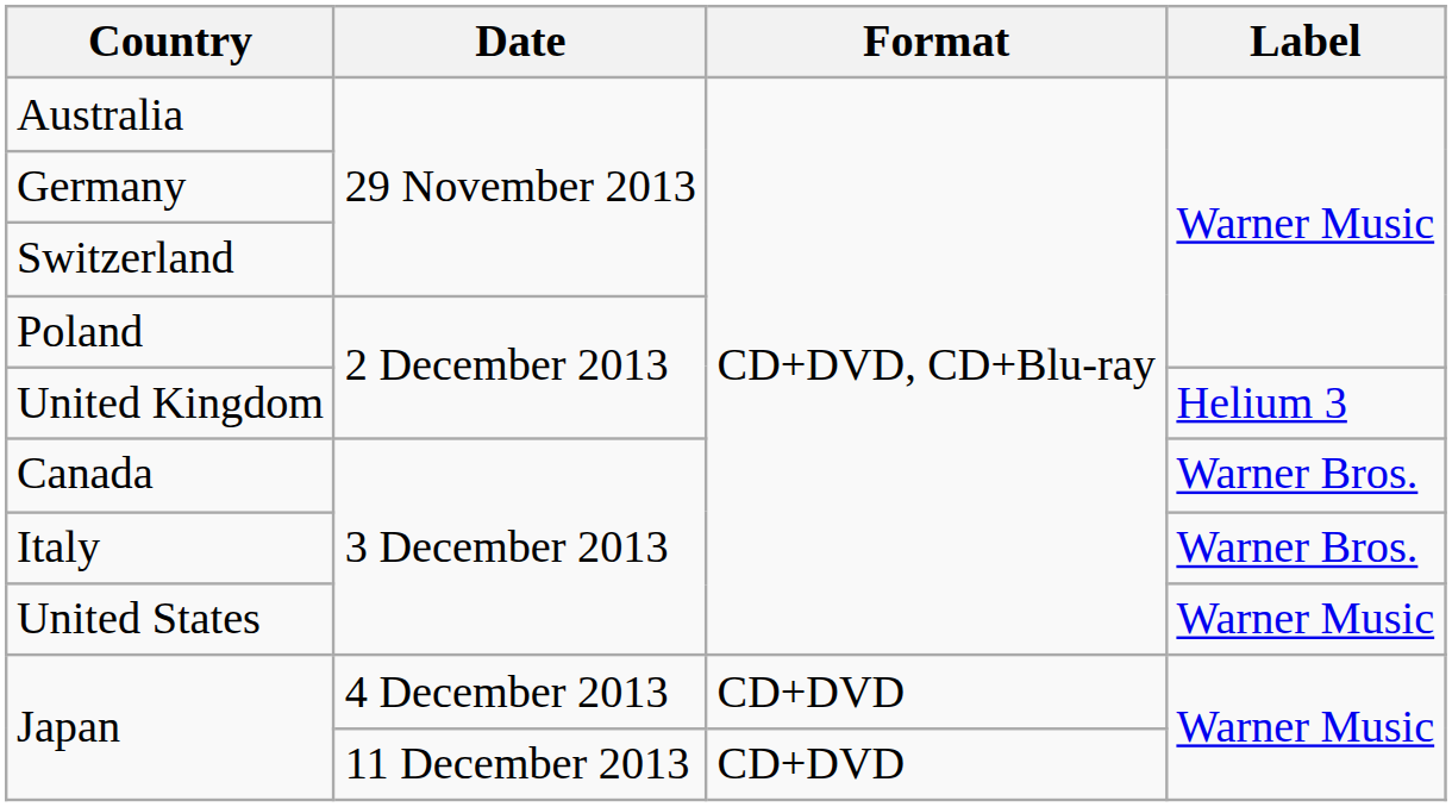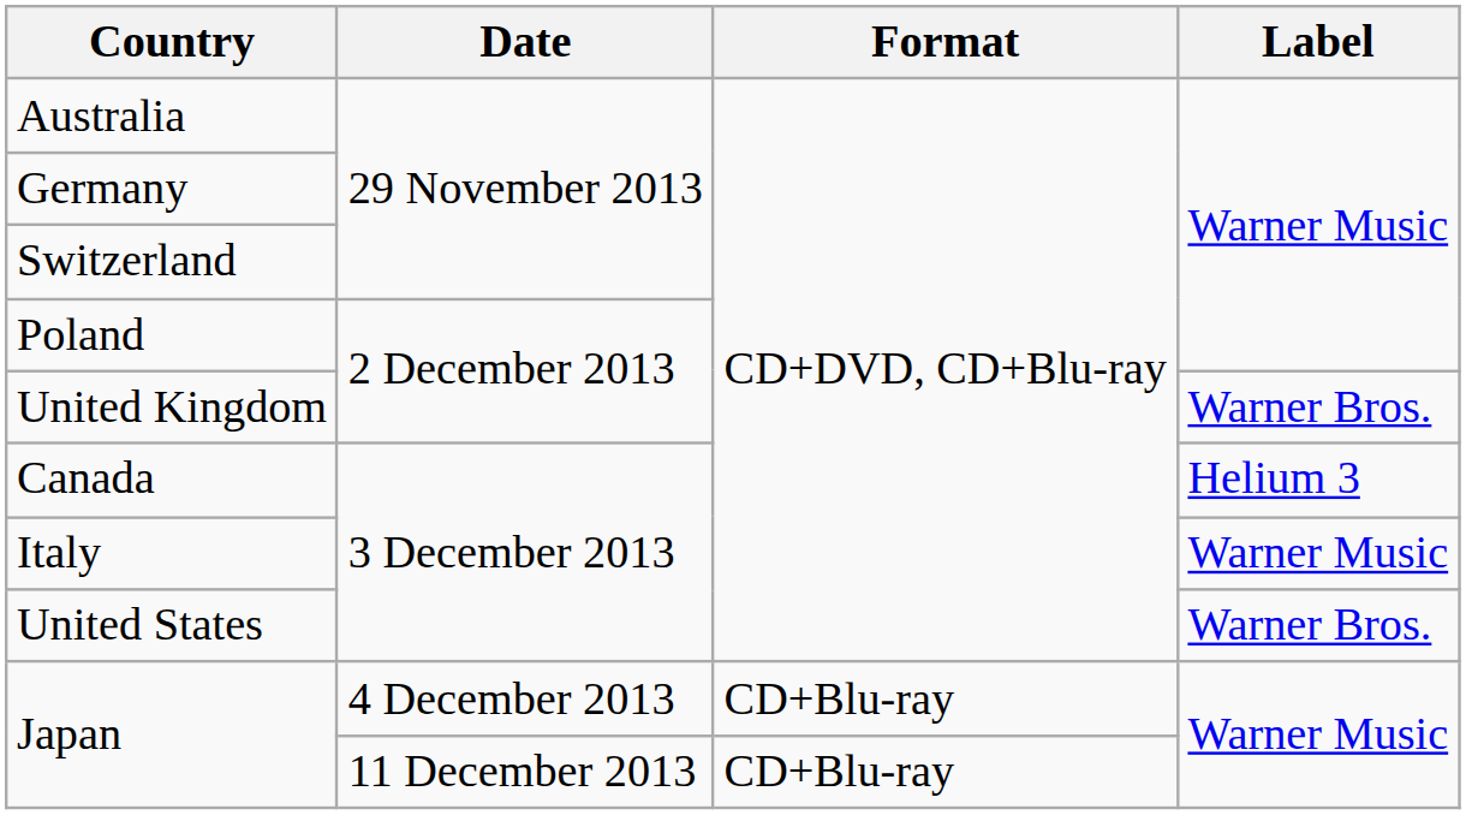United Kingdom | Label: Helium 3 -> Warner Bros.
Canada | Label: Warner Bros. -> Helium 3
Italy | Label: Warner Bros. -> Warner Music
United States | Label: Warner Music -> Warner Bros.
Japan / 4 December 2013 | Format: CD+DVD -> CD+Blu-ray
Japan / 11 December 2013 | Format: CD+DVD -> CD+Blu-ray
